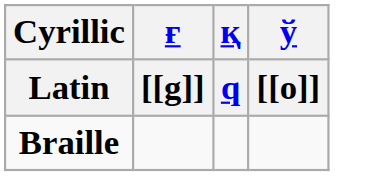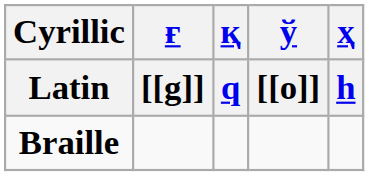+ column: ҳ | h
